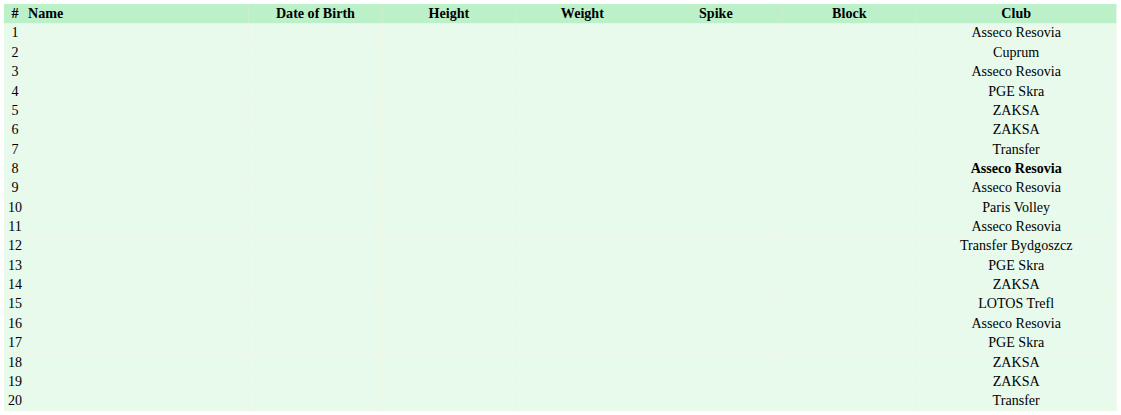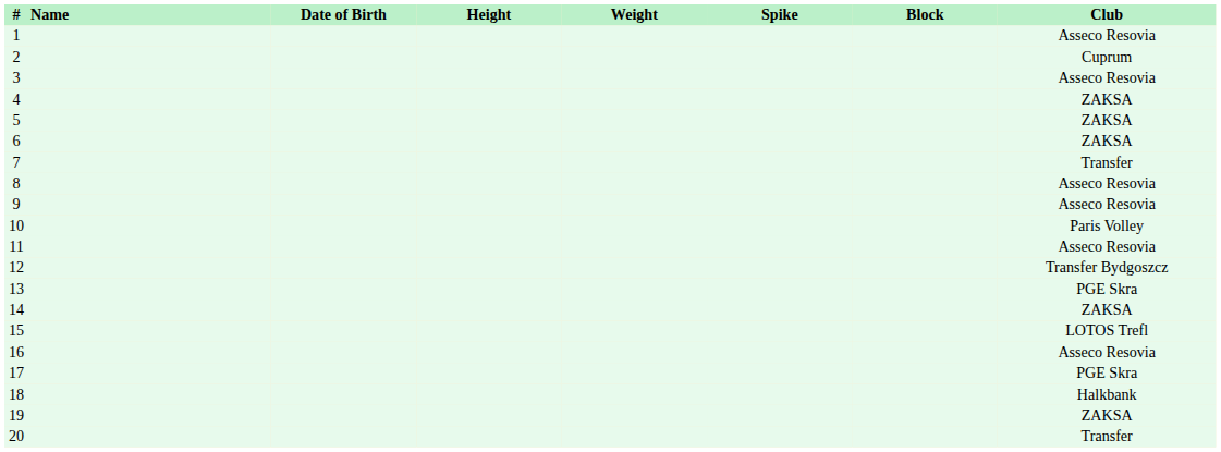4 | Club: PGE Skra -> ZAKSA
8 | Club: bold -> normal
18 | Club: ZAKSA -> Halkbank
